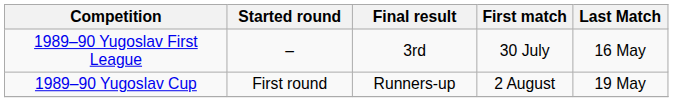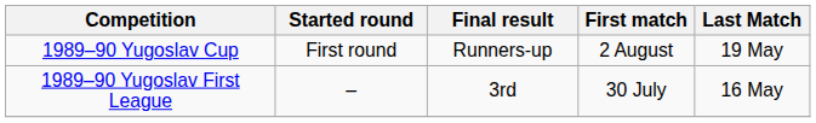rows swapped: 1989–90 Yugoslav First League <-> 1989–90 Yugoslav Cup
